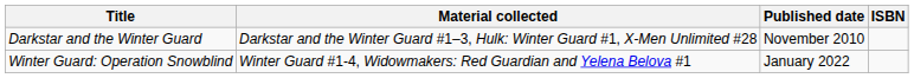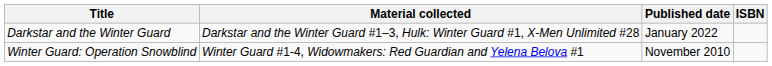Darkstar and the Winter Guard | Published date: November 2010 -> January 2022
Winter Guard: Operation Snowblind | Published date: January 2022 -> November 2010
